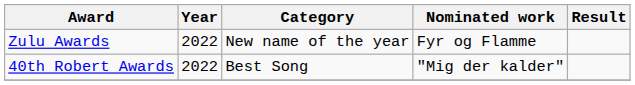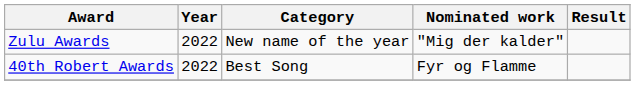Zulu Awards | Nominated work: Fyr og Flamme -> "Mig der kalder"
40th Robert Awards | Nominated work: "Mig der kalder" -> Fyr og Flamme
